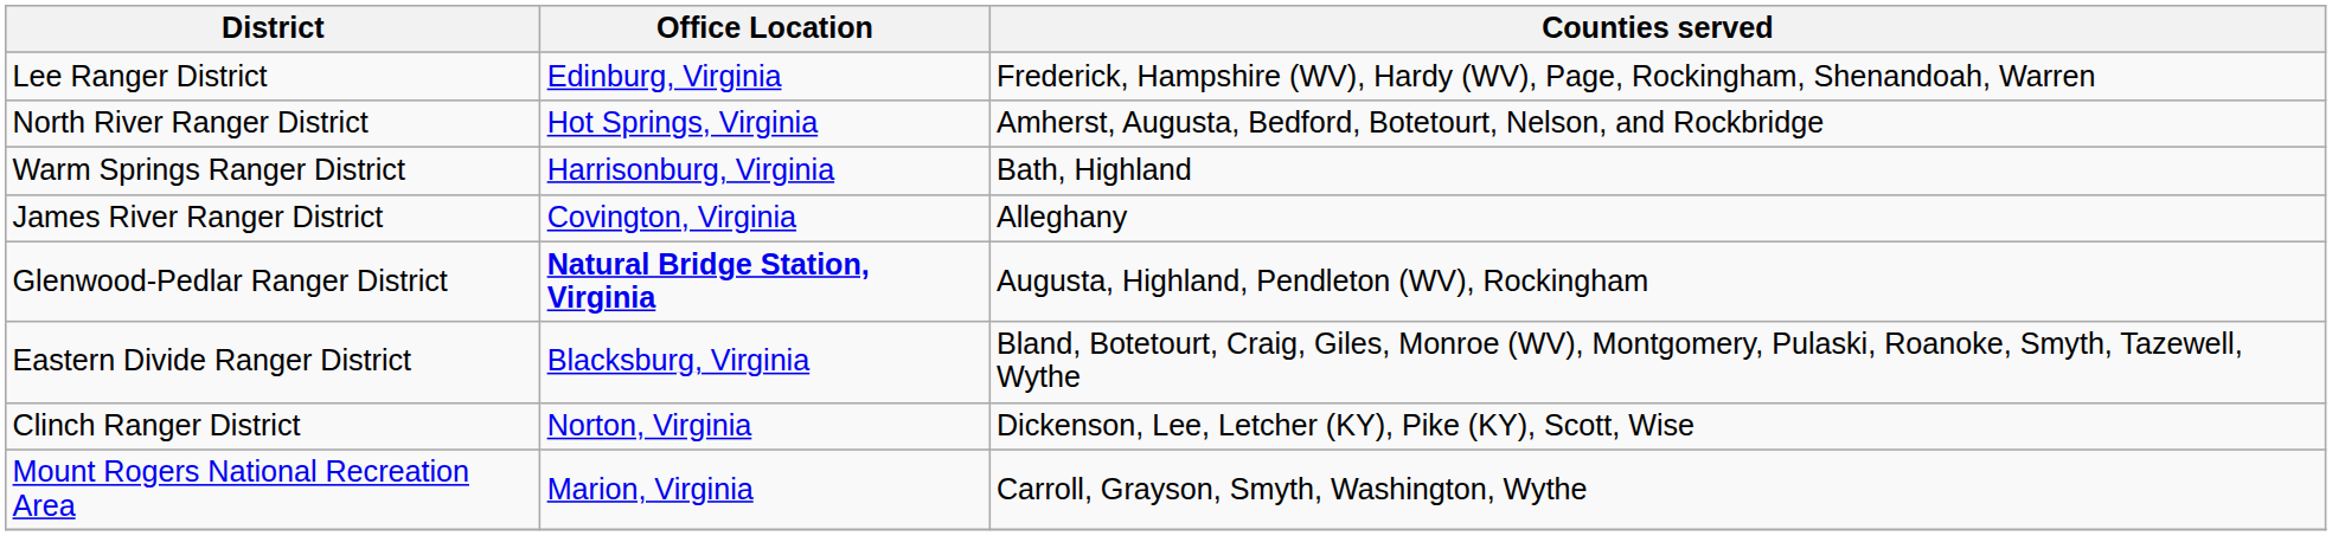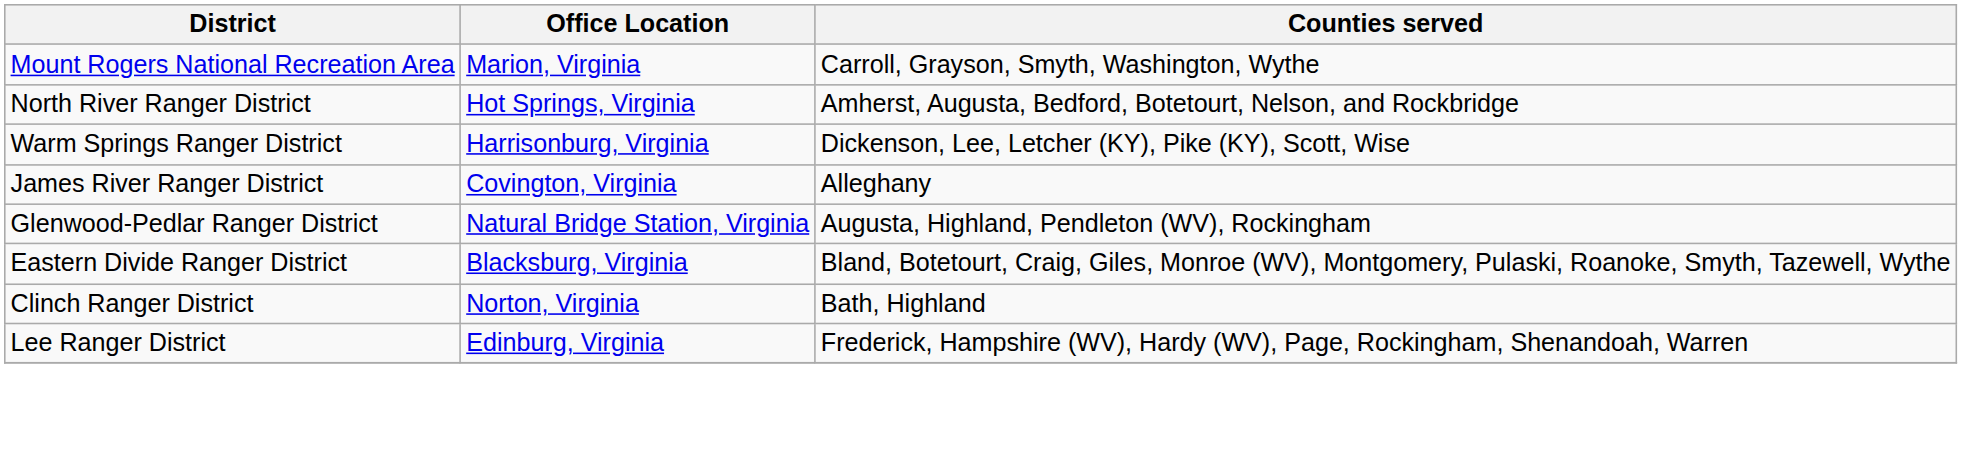rows swapped: Lee Ranger District <-> Mount Rogers National Recreation Area
Warm Springs Ranger District | Counties served: Bath, Highland -> Dickenson, Lee, Letcher (KY), Pike (KY), Scott, Wise
Glenwood-Pedlar Ranger District | Office Location: bold -> normal
Clinch Ranger District | Counties served: Dickenson, Lee, Letcher (KY), Pike (KY), Scott, Wise -> Bath, Highland
